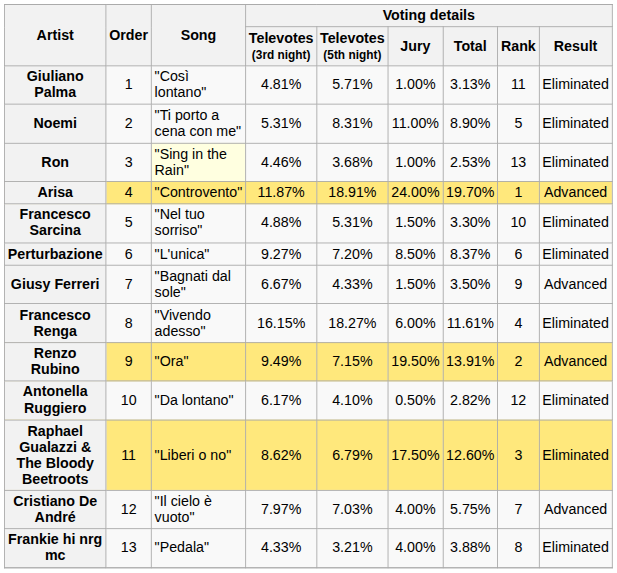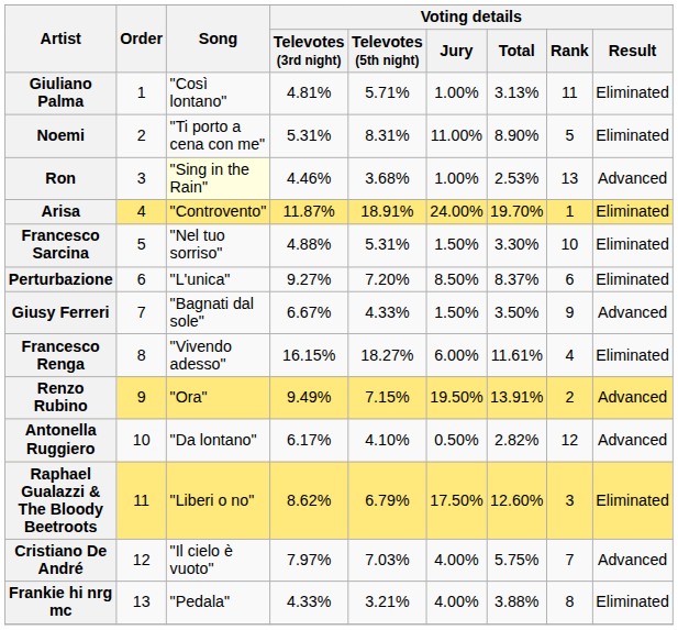Ron | Voting details / Result: Eliminated -> Advanced
Arisa | Voting details / Result: Advanced -> Eliminated
Antonella Ruggiero | Voting details / Result: Eliminated -> Advanced
